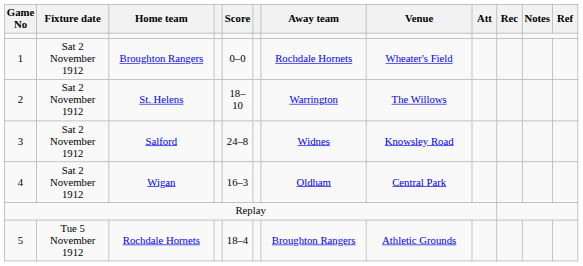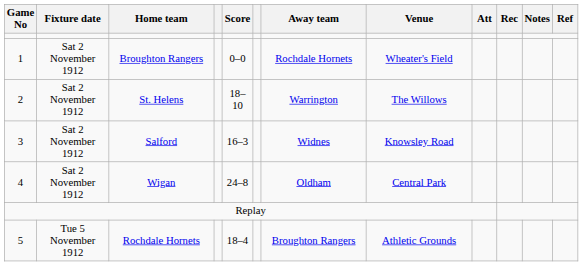Salford | Score: 24–8 -> 16–3
Wigan | Score: 16–3 -> 24–8
